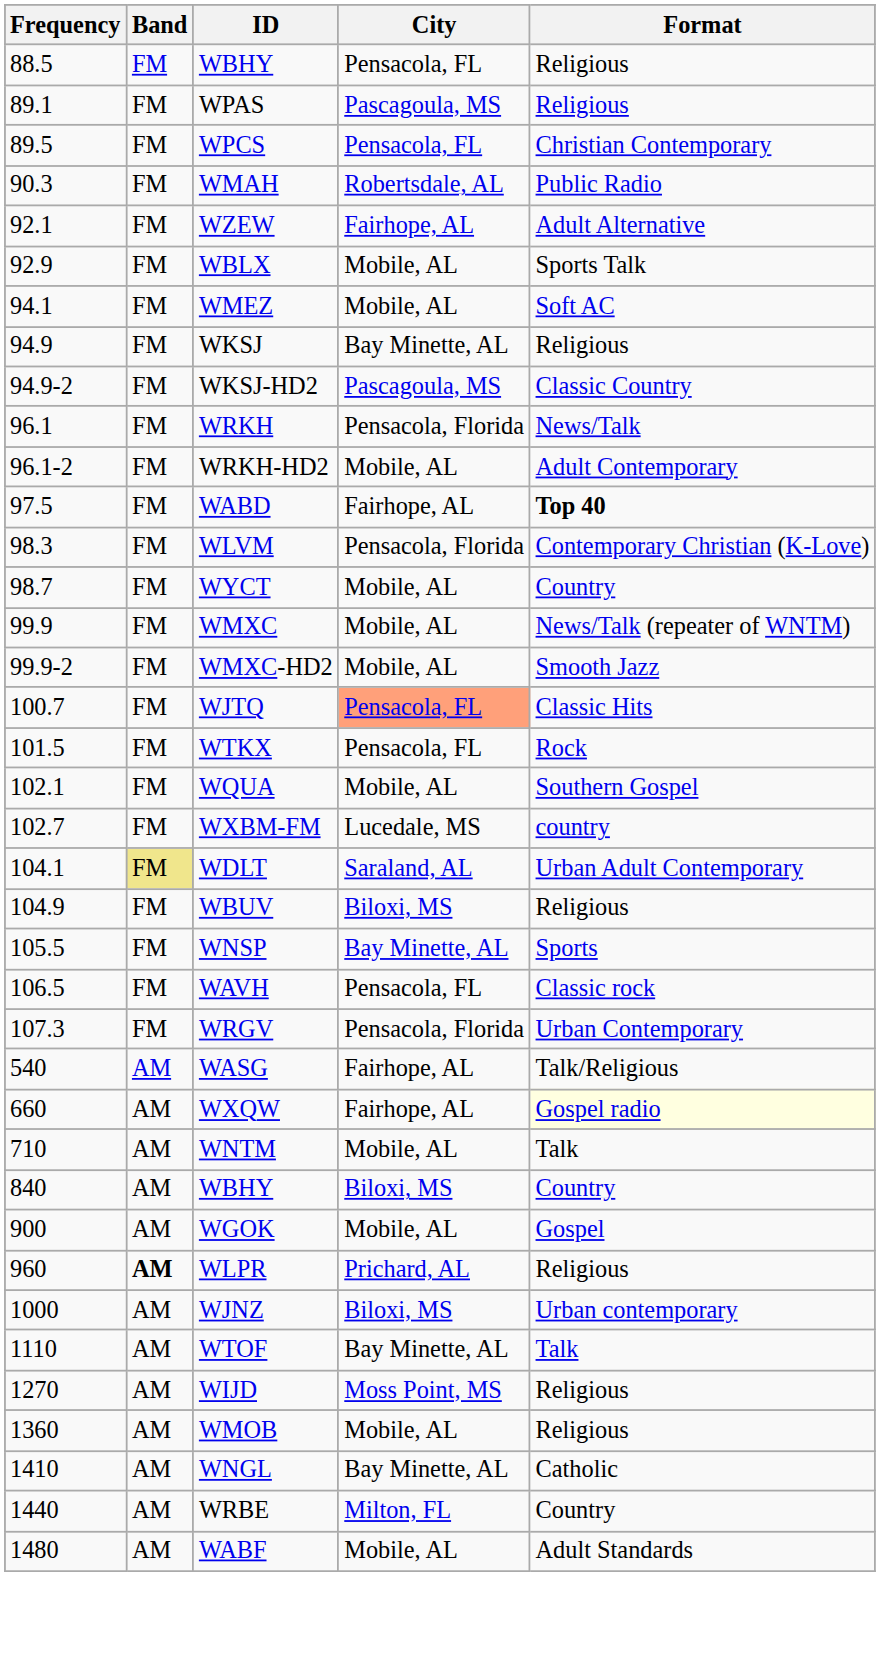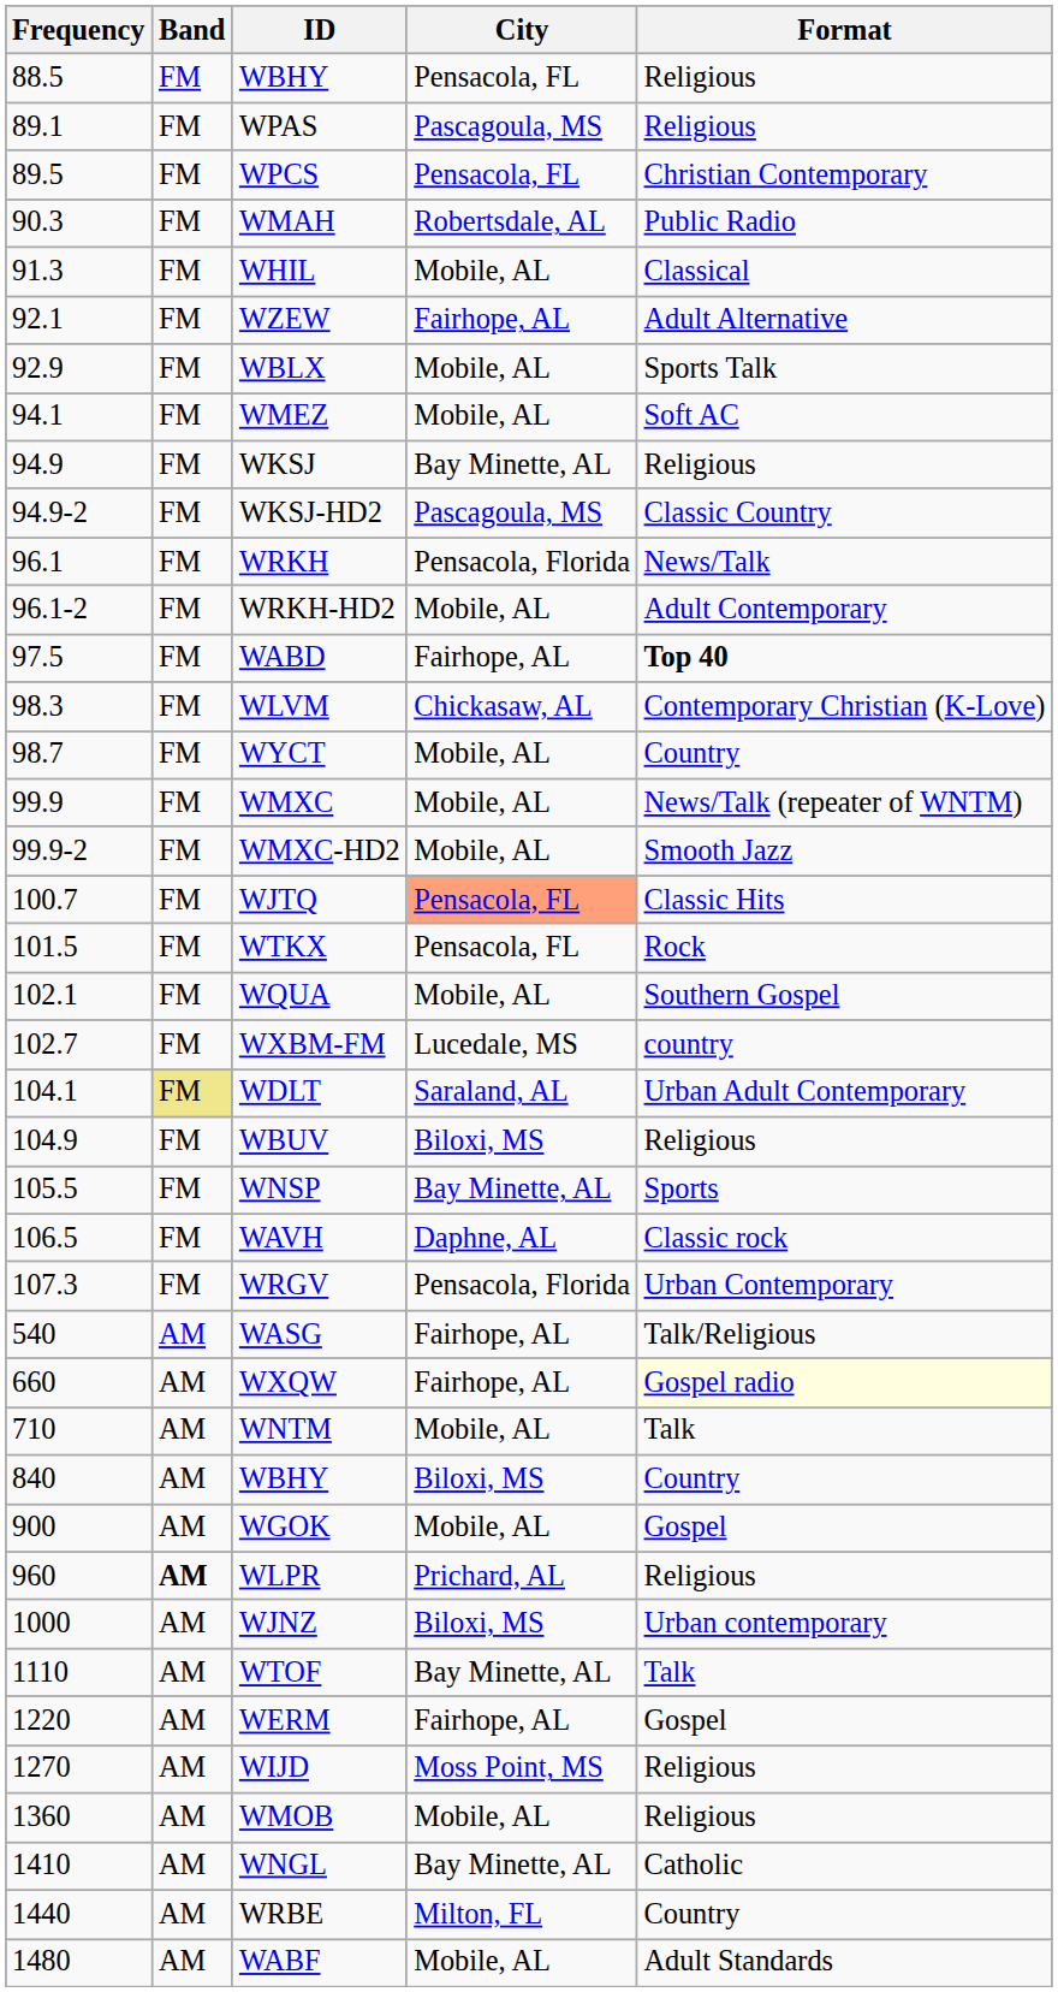+ row: 91.3 | FM | WHIL | Mobile, AL | Classical
WLVM | City: Pensacola, Florida -> Chickasaw, AL
WAVH | City: Pensacola, FL -> Daphne, AL
+ row: 1220 | AM | WERM | Fairhope, AL | Gospel
